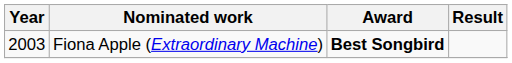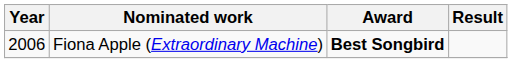Fiona Apple (Extraordinary Machine) | Year: 2003 -> 2006
